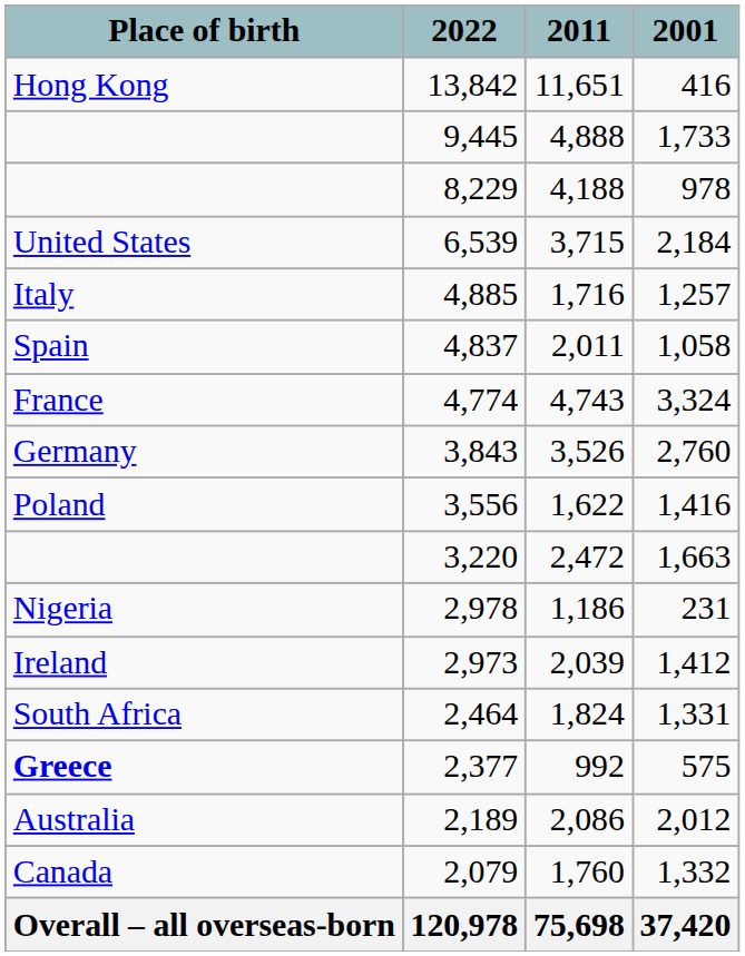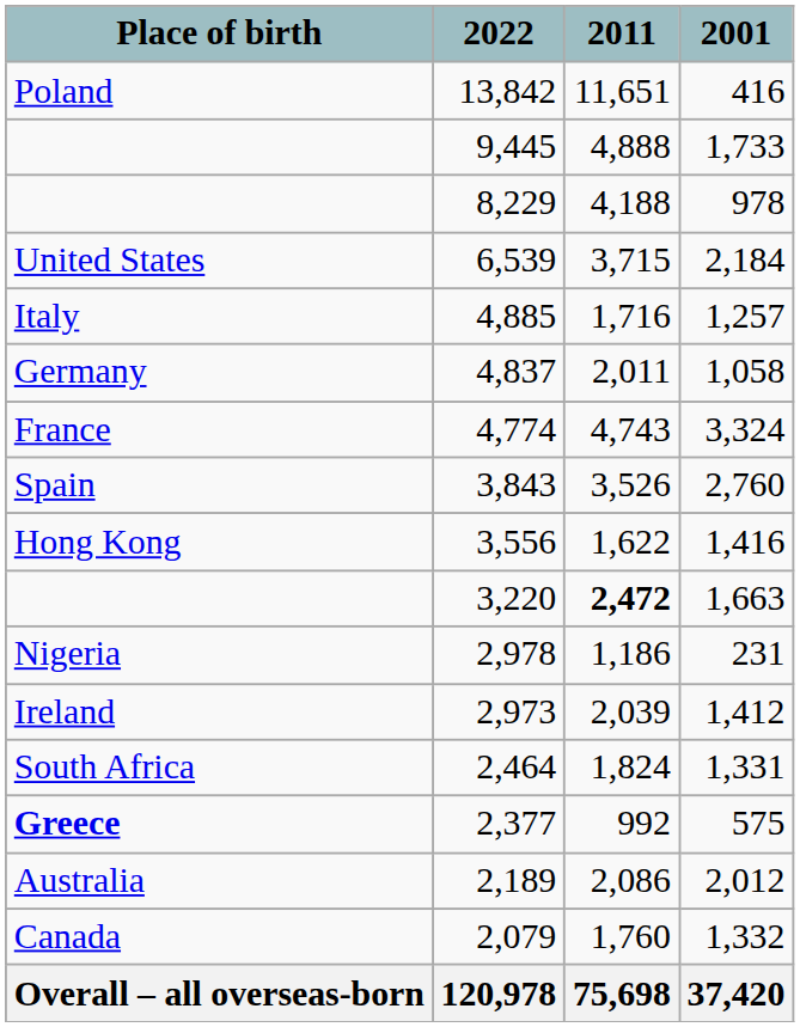13,842 | Place of birth: Hong Kong -> Poland
4,837 | Place of birth: Spain -> Germany
3,843 | Place of birth: Germany -> Spain
3,556 | Place of birth: Poland -> Hong Kong
3,220 | 2011: normal -> bold
